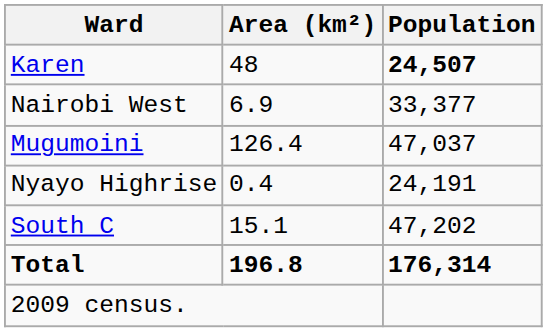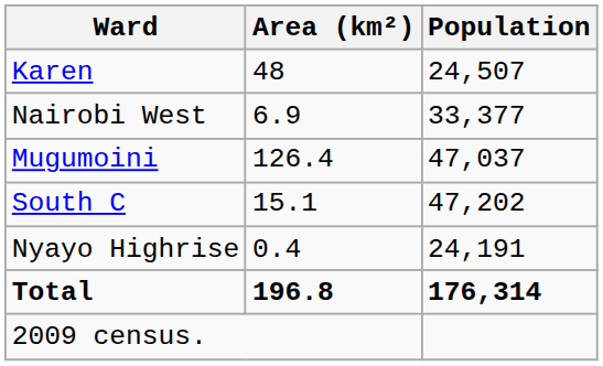Karen | Population: bold -> normal
rows swapped: South C <-> Nyayo Highrise
